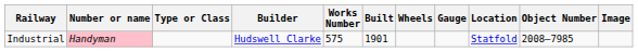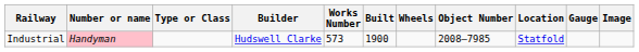columns swapped: Gauge <-> Object Number
Industrial | Works Number: 575 -> 573
Industrial | Built: 1901 -> 1900
